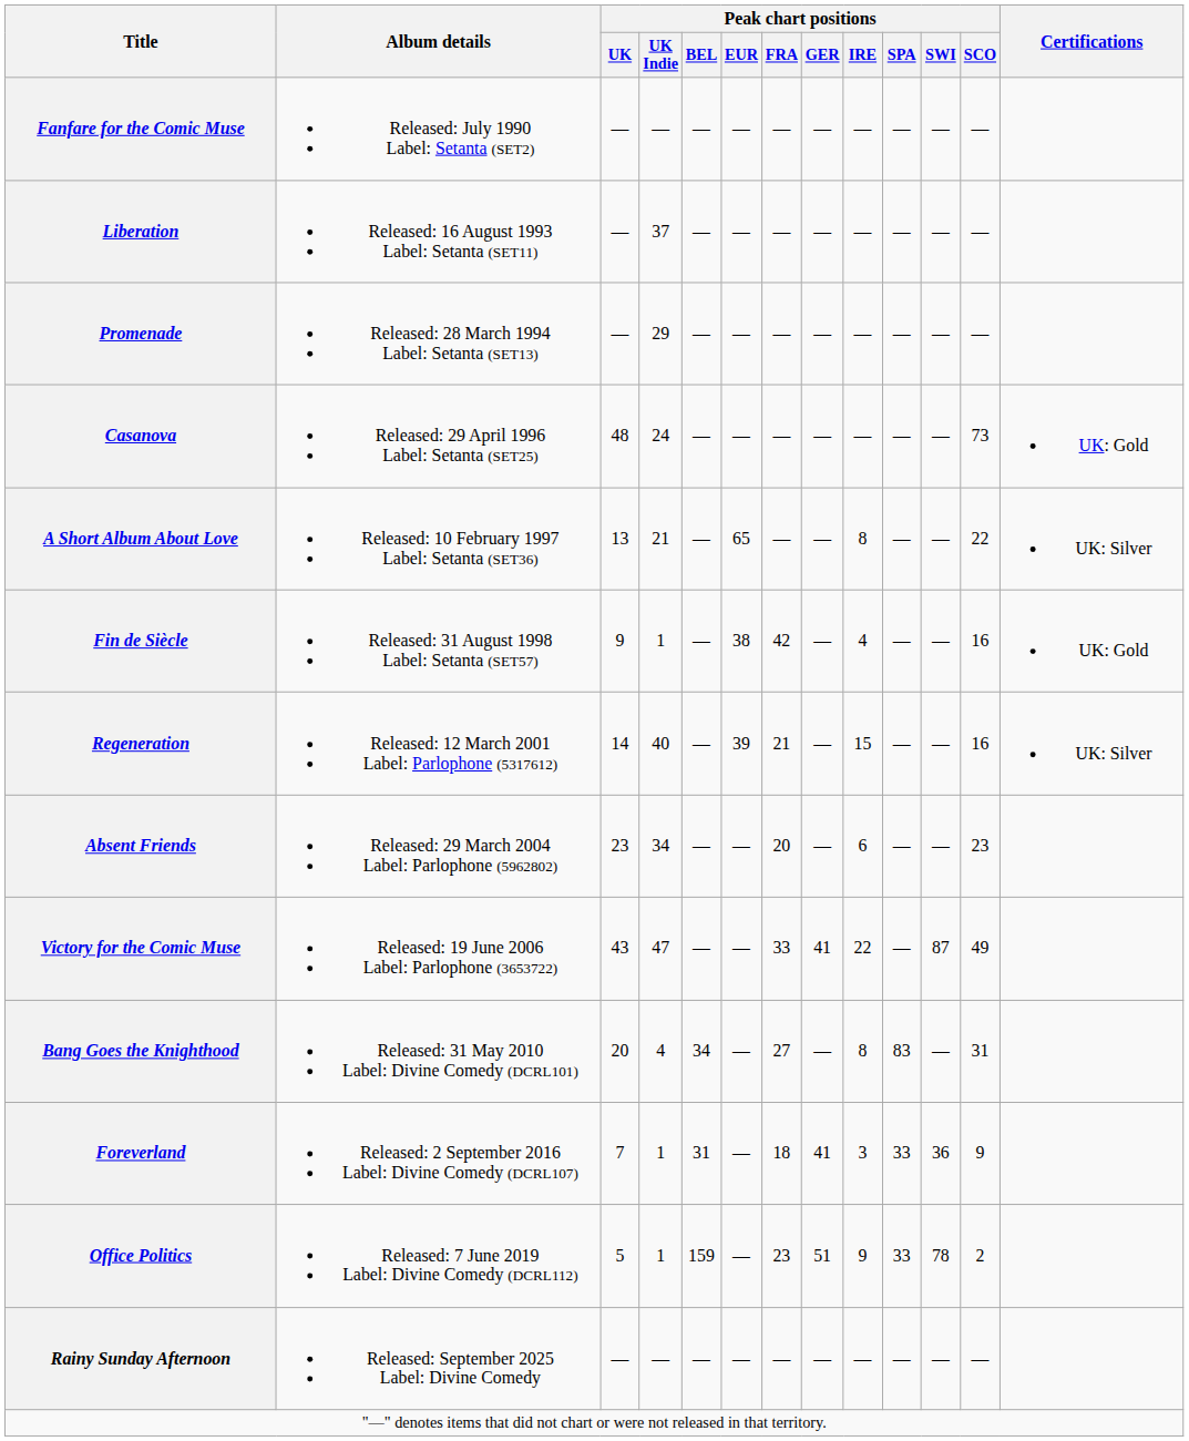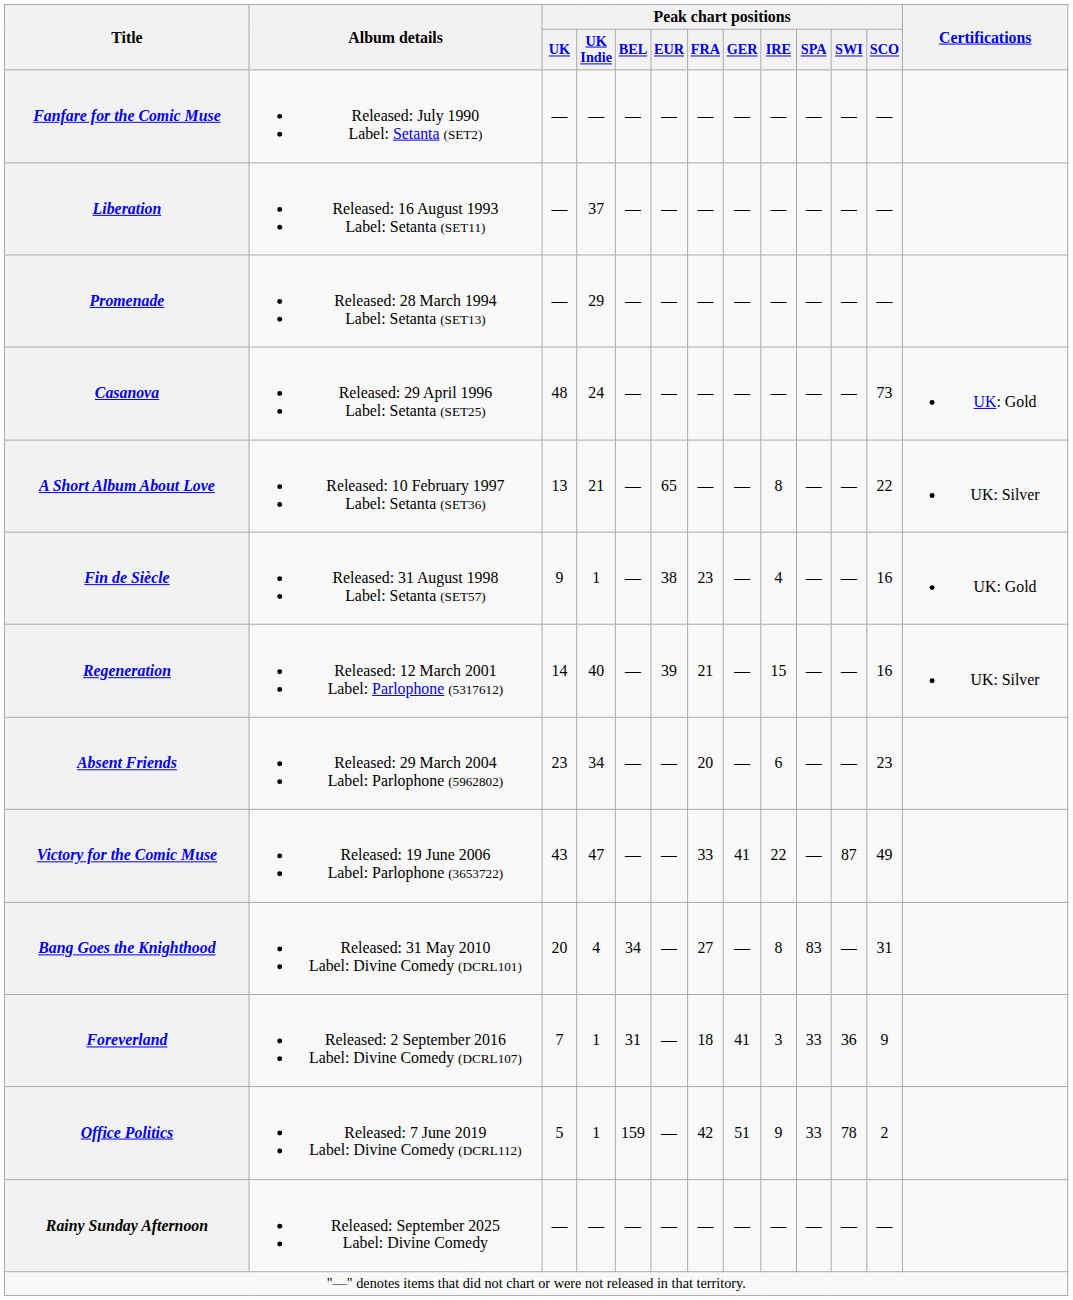Fin de Siècle | Peak chart positions / FRA: 42 -> 23
Office Politics | Peak chart positions / FRA: 23 -> 42
